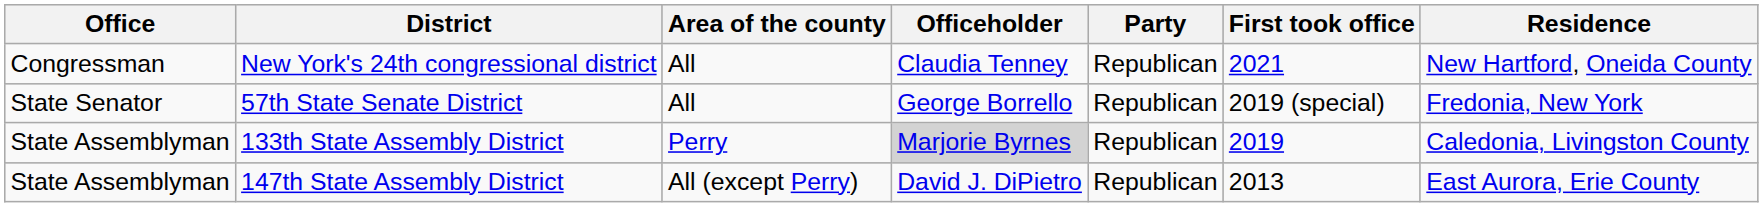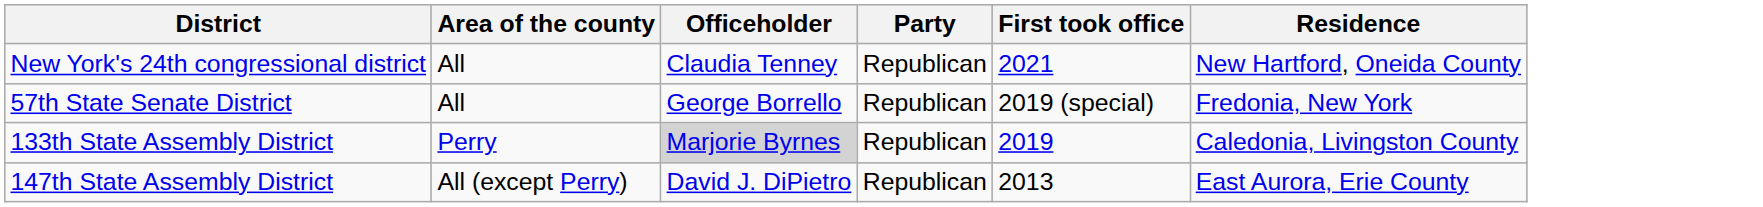- column: Office | Congressman | State Senator | State Assemblyman | State Assemblyman
